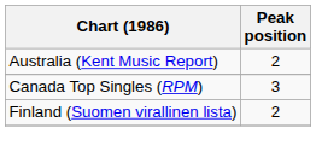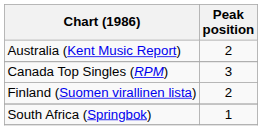+ row: South Africa (Springbok) | 1
